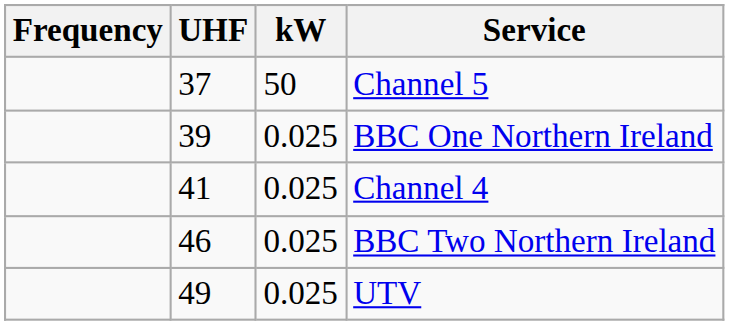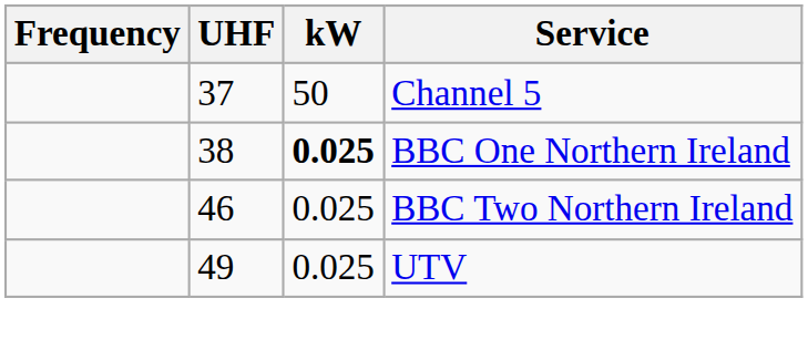BBC One Northern Ireland | UHF: 39 -> 38
BBC One Northern Ireland | kW: normal -> bold
- row: 41 | 0.025 | Channel 4
